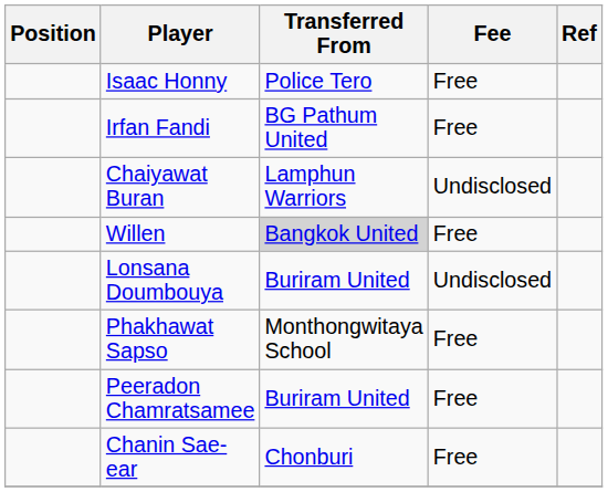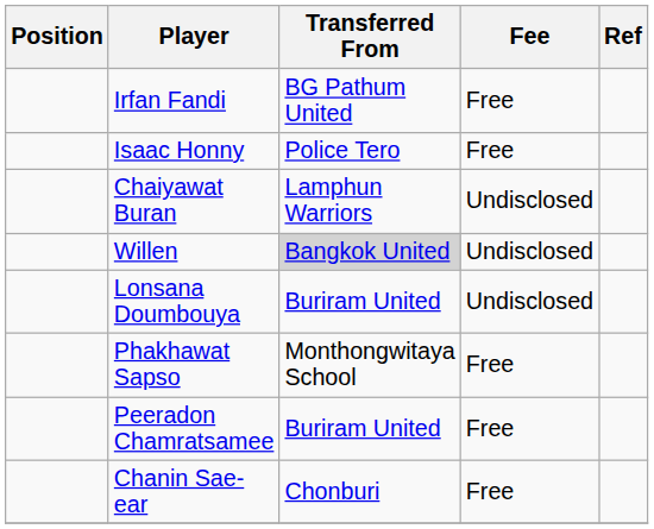rows swapped: Isaac Honny <-> Irfan Fandi
Willen | Fee: Free -> Undisclosed
